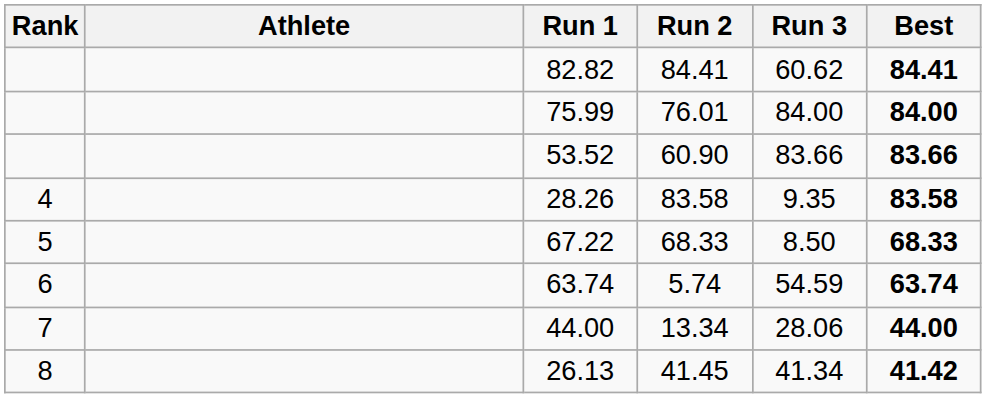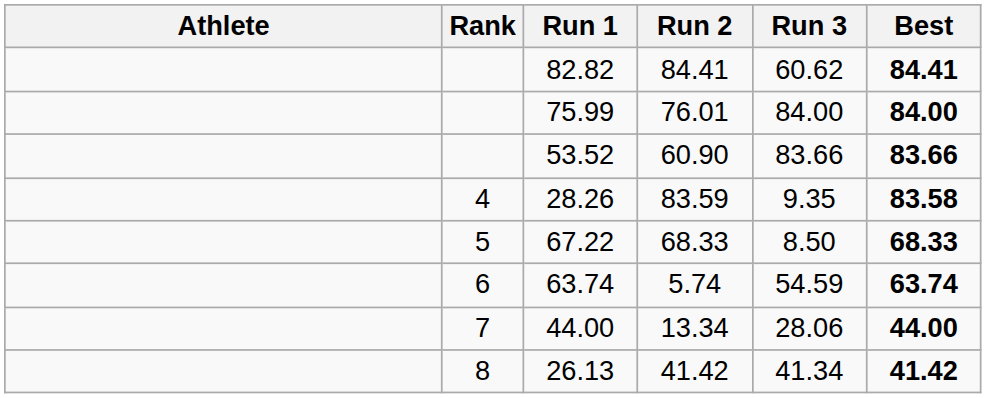columns swapped: Rank <-> Athlete
28.26 | Run 2: 83.58 -> 83.59
26.13 | Run 2: 41.45 -> 41.42
